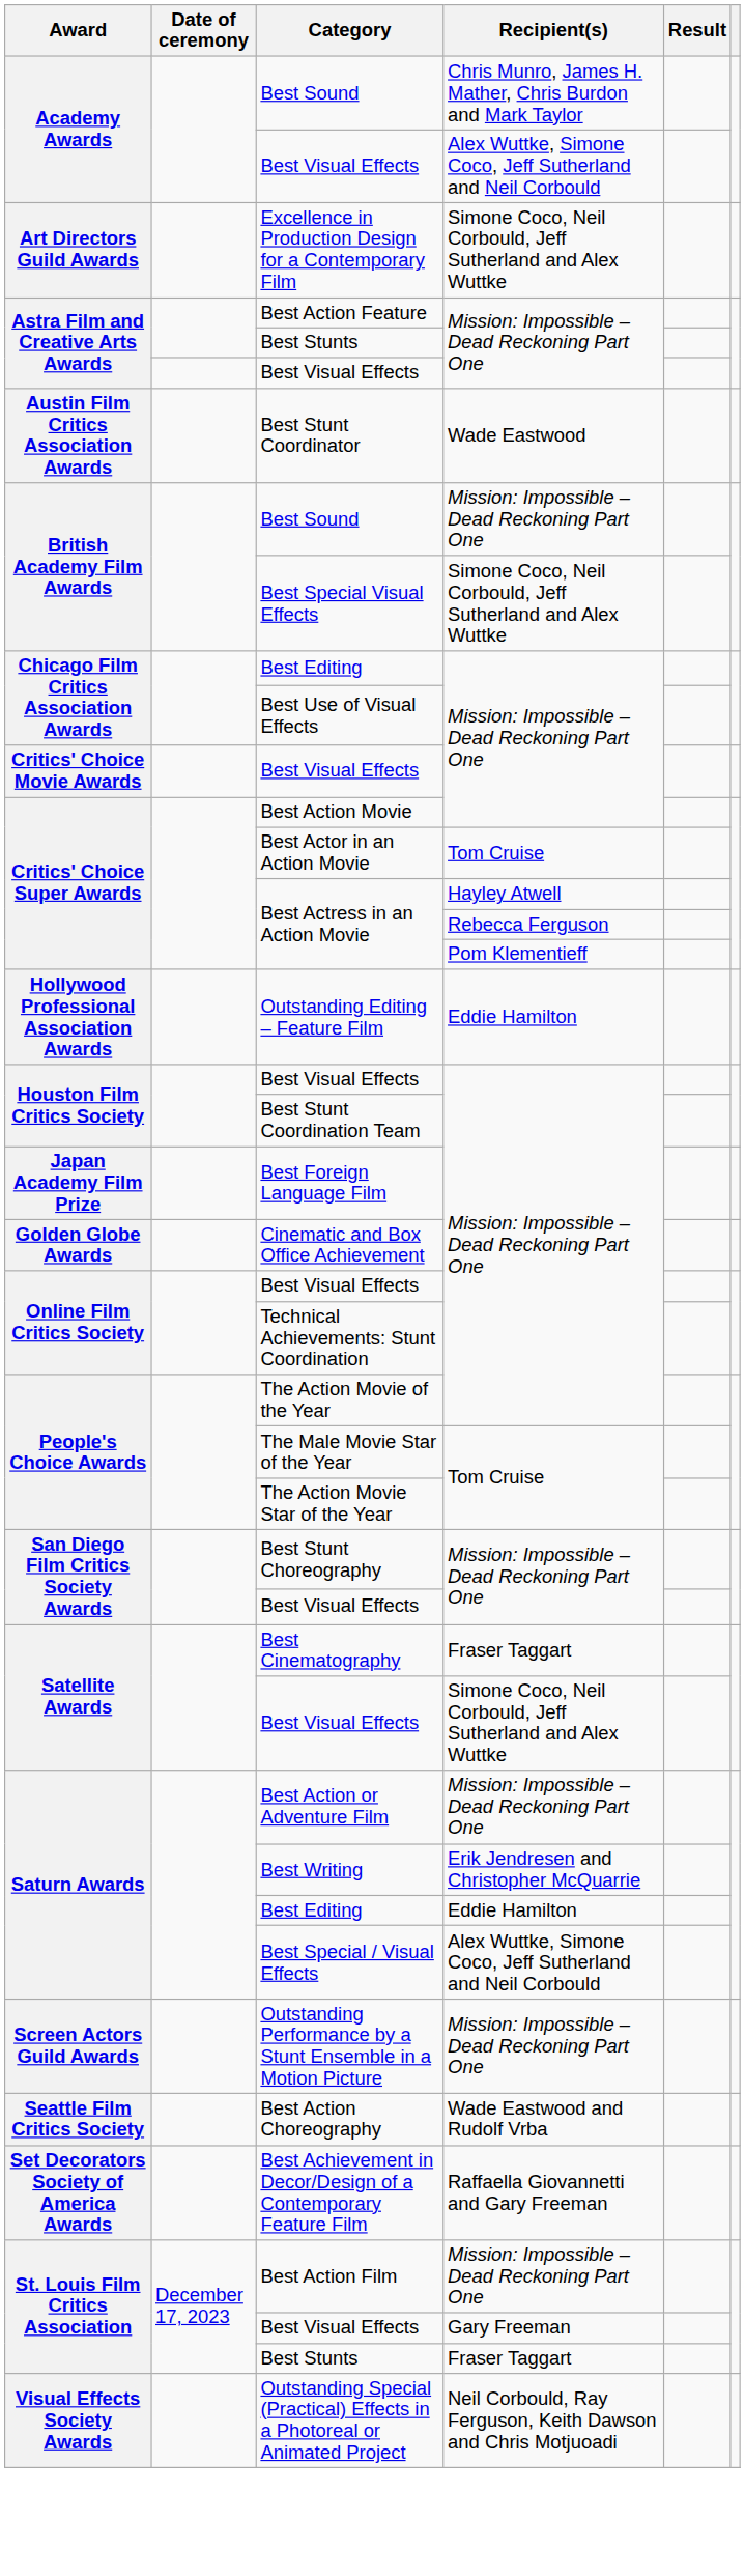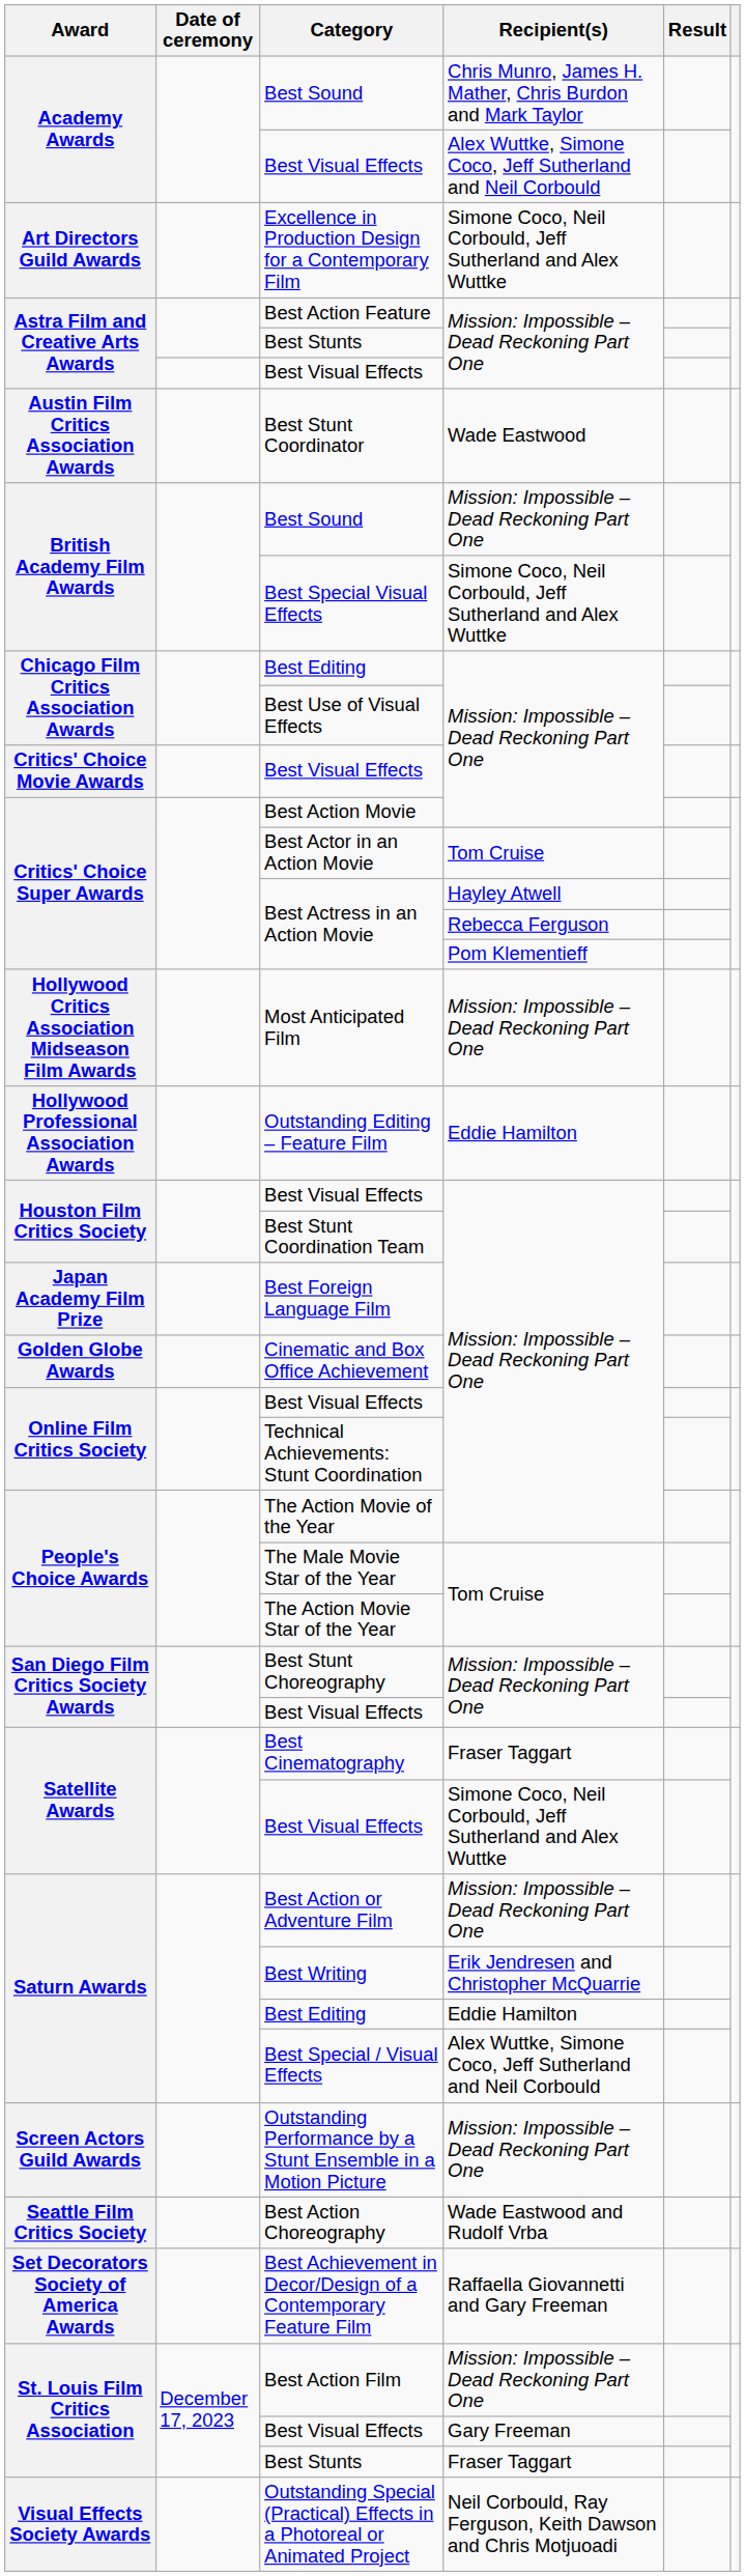+ row: Hollywood Critics Association Midseason Film Awards | Most Anticipated Film | Mission: Impossible – Dead Reckoning Part One
